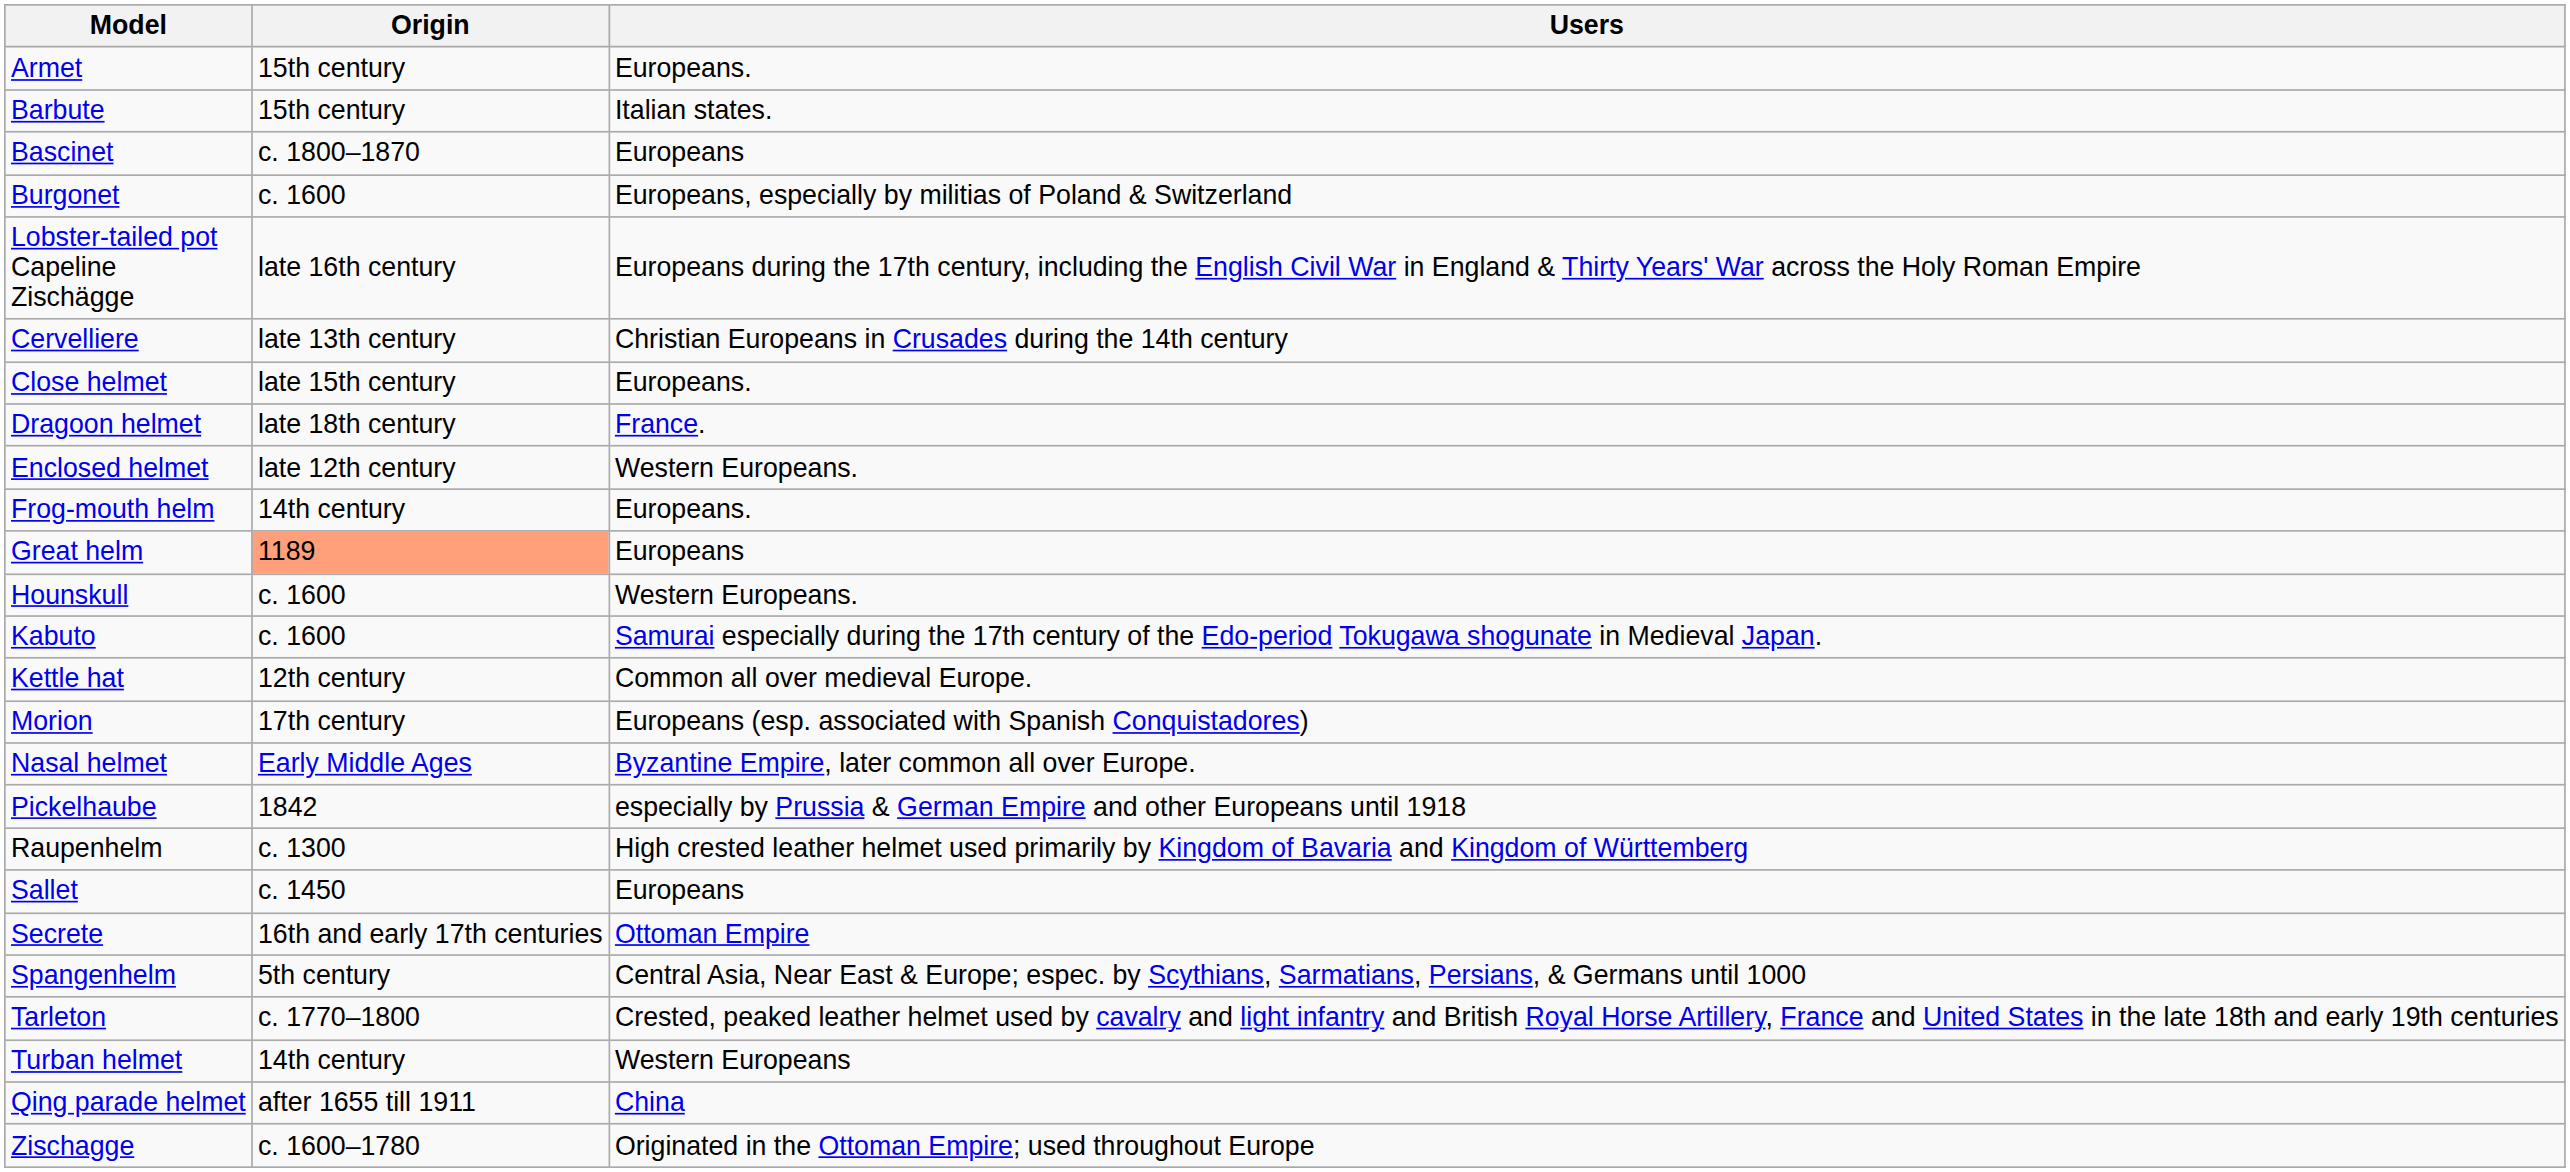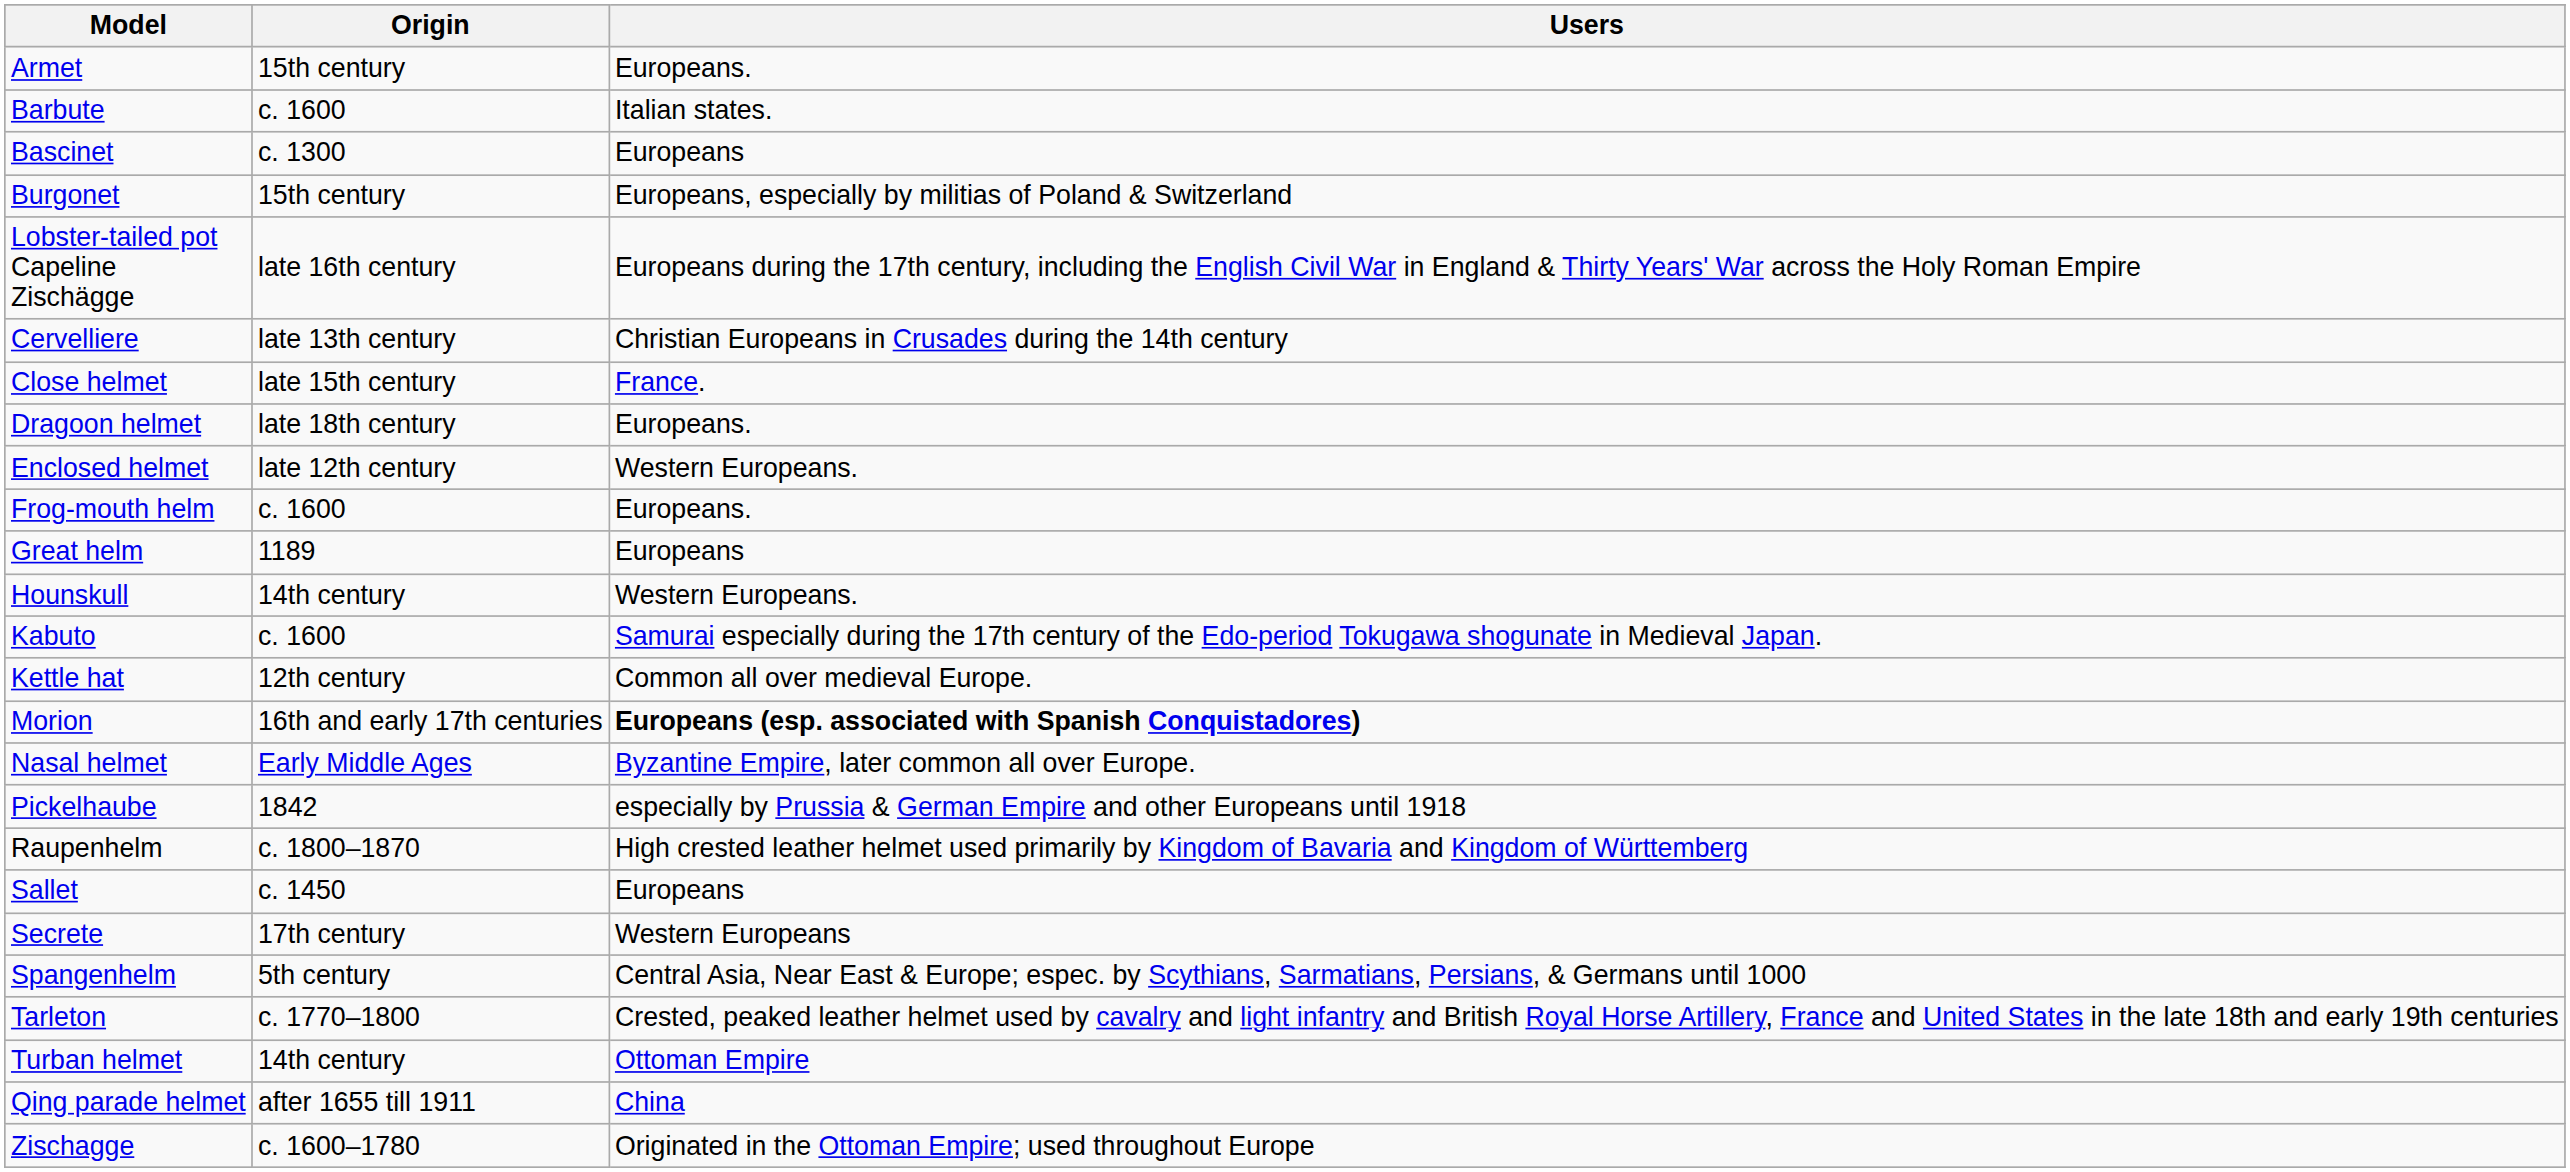Barbute | Origin: 15th century -> c. 1600
Bascinet | Origin: c. 1800–1870 -> c. 1300
Burgonet | Origin: c. 1600 -> 15th century
Close helmet | Users: Europeans. -> France.
Dragoon helmet | Users: France. -> Europeans.
Frog-mouth helm | Origin: 14th century -> c. 1600
Great helm | Origin: lightsalmon background -> no background
Hounskull | Origin: c. 1600 -> 14th century
Morion | Origin: 17th century -> 16th and early 17th centuries
Morion | Users: normal -> bold
Raupenhelm | Origin: c. 1300 -> c. 1800–1870
Secrete | Origin: 16th and early 17th centuries -> 17th century
Secrete | Users: Ottoman Empire -> Western Europeans
Turban helmet | Users: Western Europeans -> Ottoman Empire
